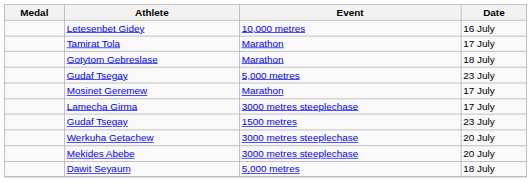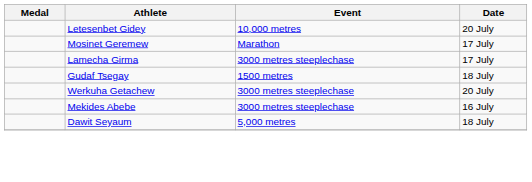Letesenbet Gidey | Date: 16 July -> 20 July
- row: Tamirat Tola | Marathon | 17 July
- row: Gotytom Gebreslase | Marathon | 18 July
- row: Gudaf Tsegay | 5,000 metres | 23 July
Gudaf Tsegay / 1500 metres | Date: 23 July -> 18 July
Mekides Abebe | Date: 20 July -> 16 July
